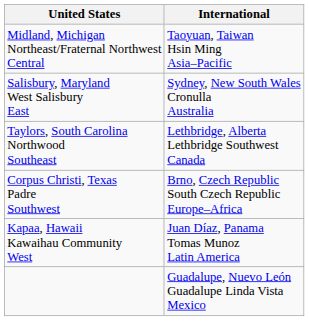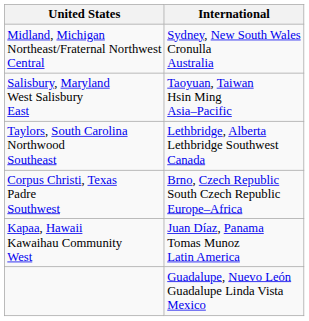Midland, Michigan Northeast/Fraternal Northwest Central | International: Taoyuan, Taiwan Hsin Ming Asia–Pacific -> Sydney, New South Wales Cronulla Australia
Salisbury, Maryland West Salisbury East | International: Sydney, New South Wales Cronulla Australia -> Taoyuan, Taiwan Hsin Ming Asia–Pacific
